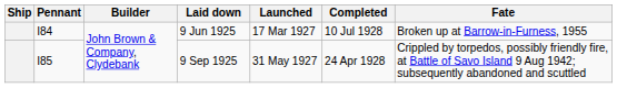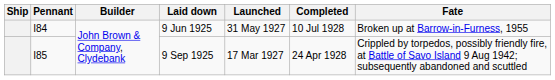9 Jun 1925 | Launched: 17 Mar 1927 -> 31 May 1927
9 Sep 1925 | Launched: 31 May 1927 -> 17 Mar 1927
